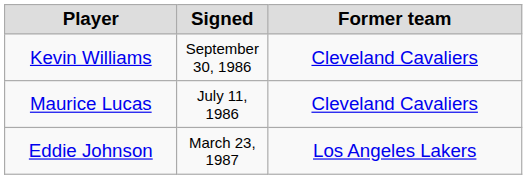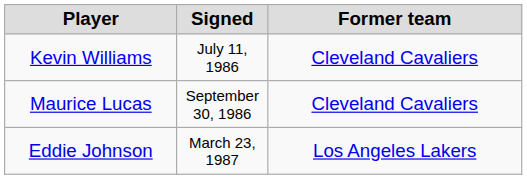Kevin Williams | Signed: September 30, 1986 -> July 11, 1986
Maurice Lucas | Signed: July 11, 1986 -> September 30, 1986
